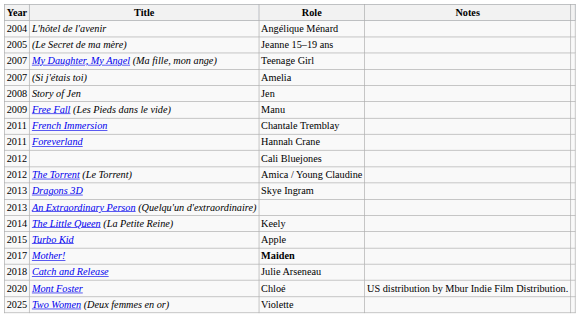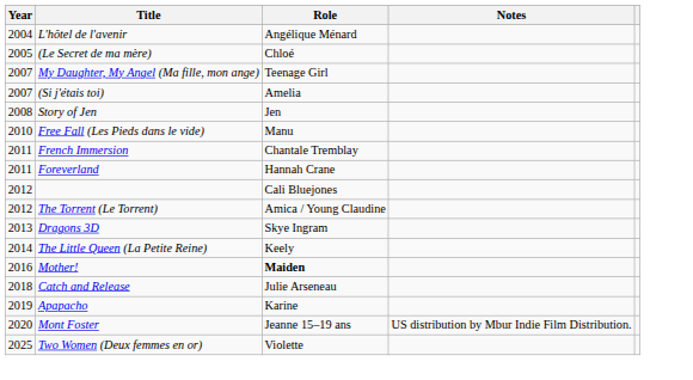(Le Secret de ma mère) | Role: Jeanne 15–19 ans -> Chloé
Free Fall (Les Pieds dans le vide) | Year: 2009 -> 2010
- row: 2013 | An Extraordinary Person (Quelqu'un d'extraordinaire)
- row: 2015 | Turbo Kid | Apple
Mother! | Year: 2017 -> 2016
+ row: 2019 | Apapacho | Karine
Mont Foster | Role: Chloé -> Jeanne 15–19 ans
